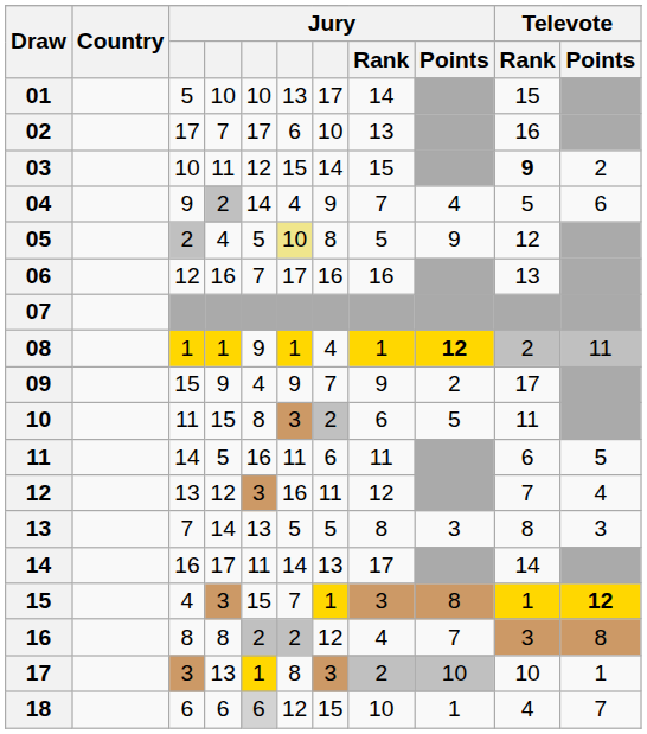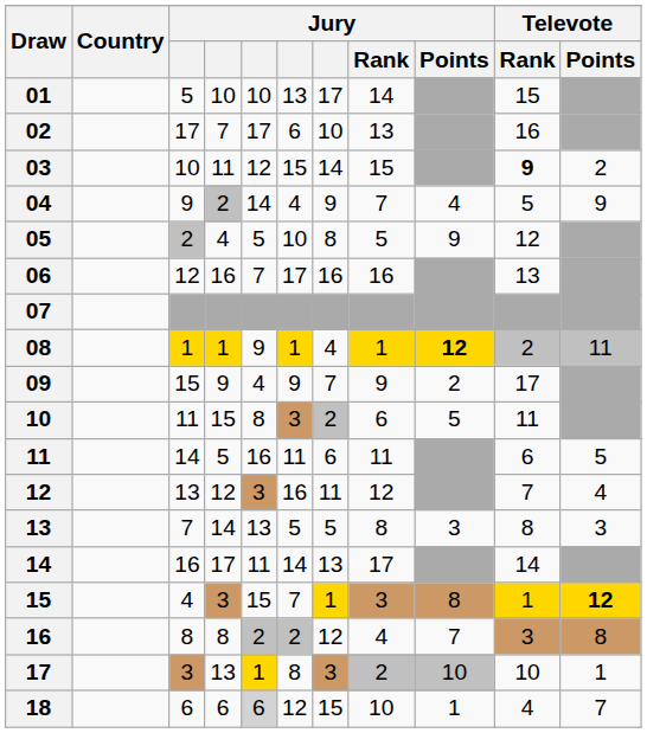04 | Televote / Points: 6 -> 9
05 | column 6: khaki background -> no background
